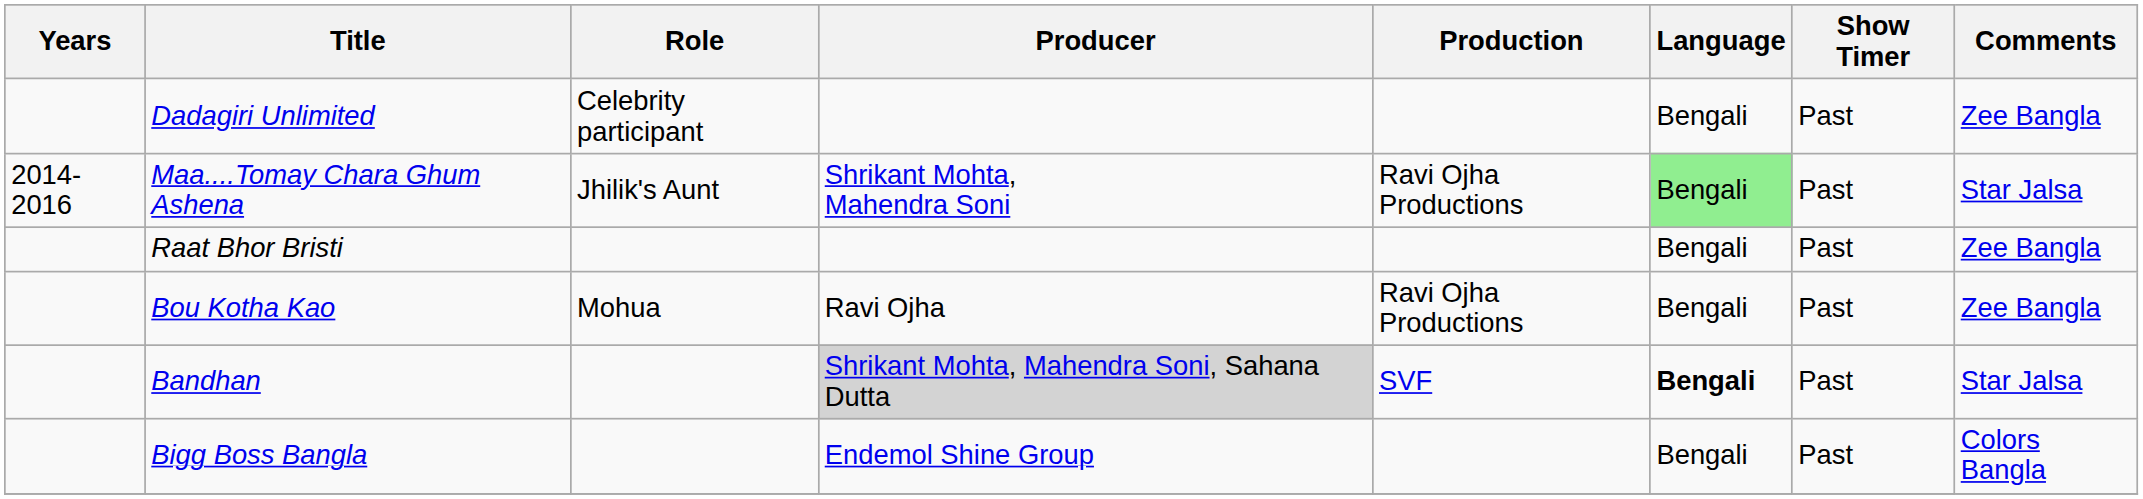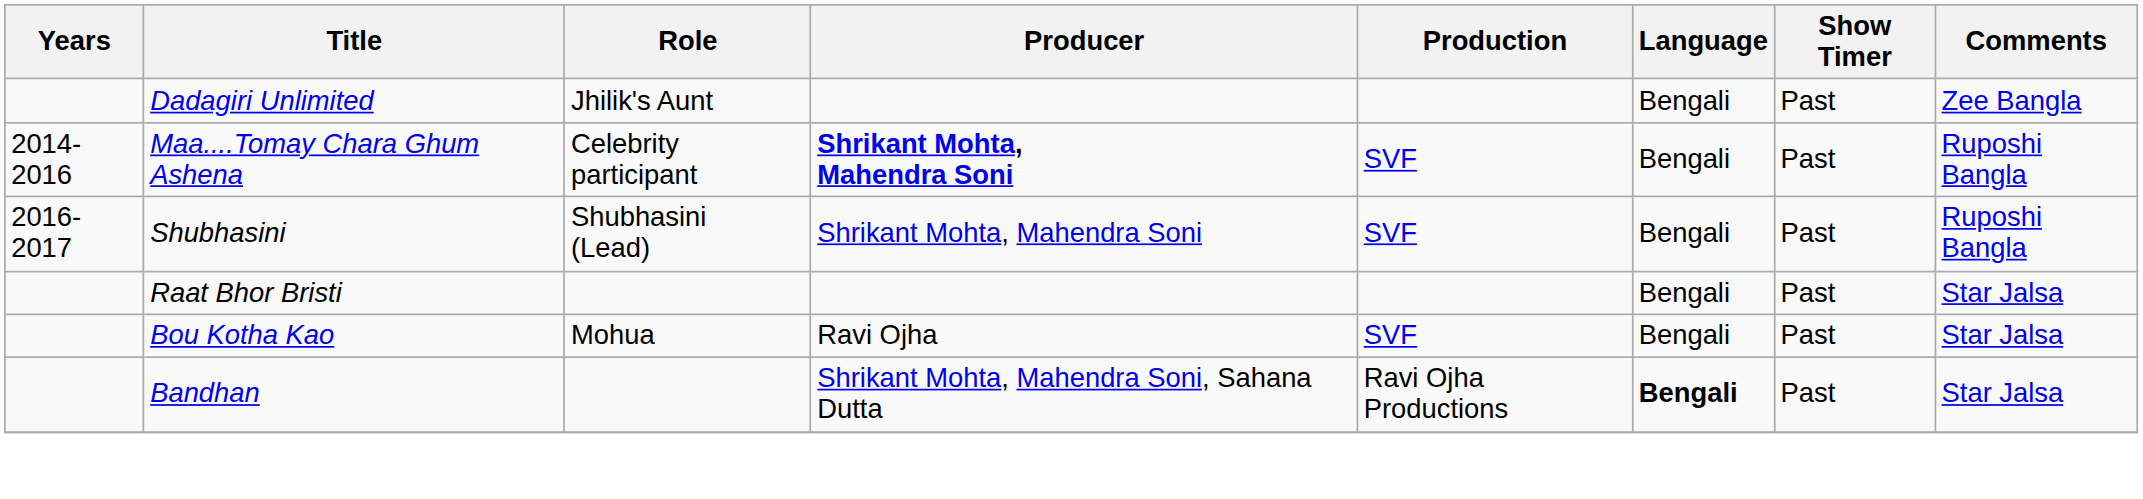Dadagiri Unlimited | Role: Celebrity participant -> Jhilik's Aunt
Maa....Tomay Chara Ghum Ashena | Role: Jhilik's Aunt -> Celebrity participant
Maa....Tomay Chara Ghum Ashena | Producer: normal -> bold
Maa....Tomay Chara Ghum Ashena | Production: Ravi Ojha Productions -> SVF
Maa....Tomay Chara Ghum Ashena | Language: lightgreen background -> no background
Maa....Tomay Chara Ghum Ashena | Comments: Star Jalsa -> Ruposhi Bangla
+ row: 2016-2017 | Shubhasini | Shubhasini (Lead) | Shrikant Mohta, Mahendra Soni | SVF | Bengali | Past | Ruposhi Bangla
Raat Bhor Bristi | Comments: Zee Bangla -> Star Jalsa
Bou Kotha Kao | Production: Ravi Ojha Productions -> SVF
Bou Kotha Kao | Comments: Zee Bangla -> Star Jalsa
Bandhan | Producer: lightgrey background -> no background
Bandhan | Production: SVF -> Ravi Ojha Productions
- row: Bigg Boss Bangla | Endemol Shine Group | Bengali | Past | Colors Bangla
